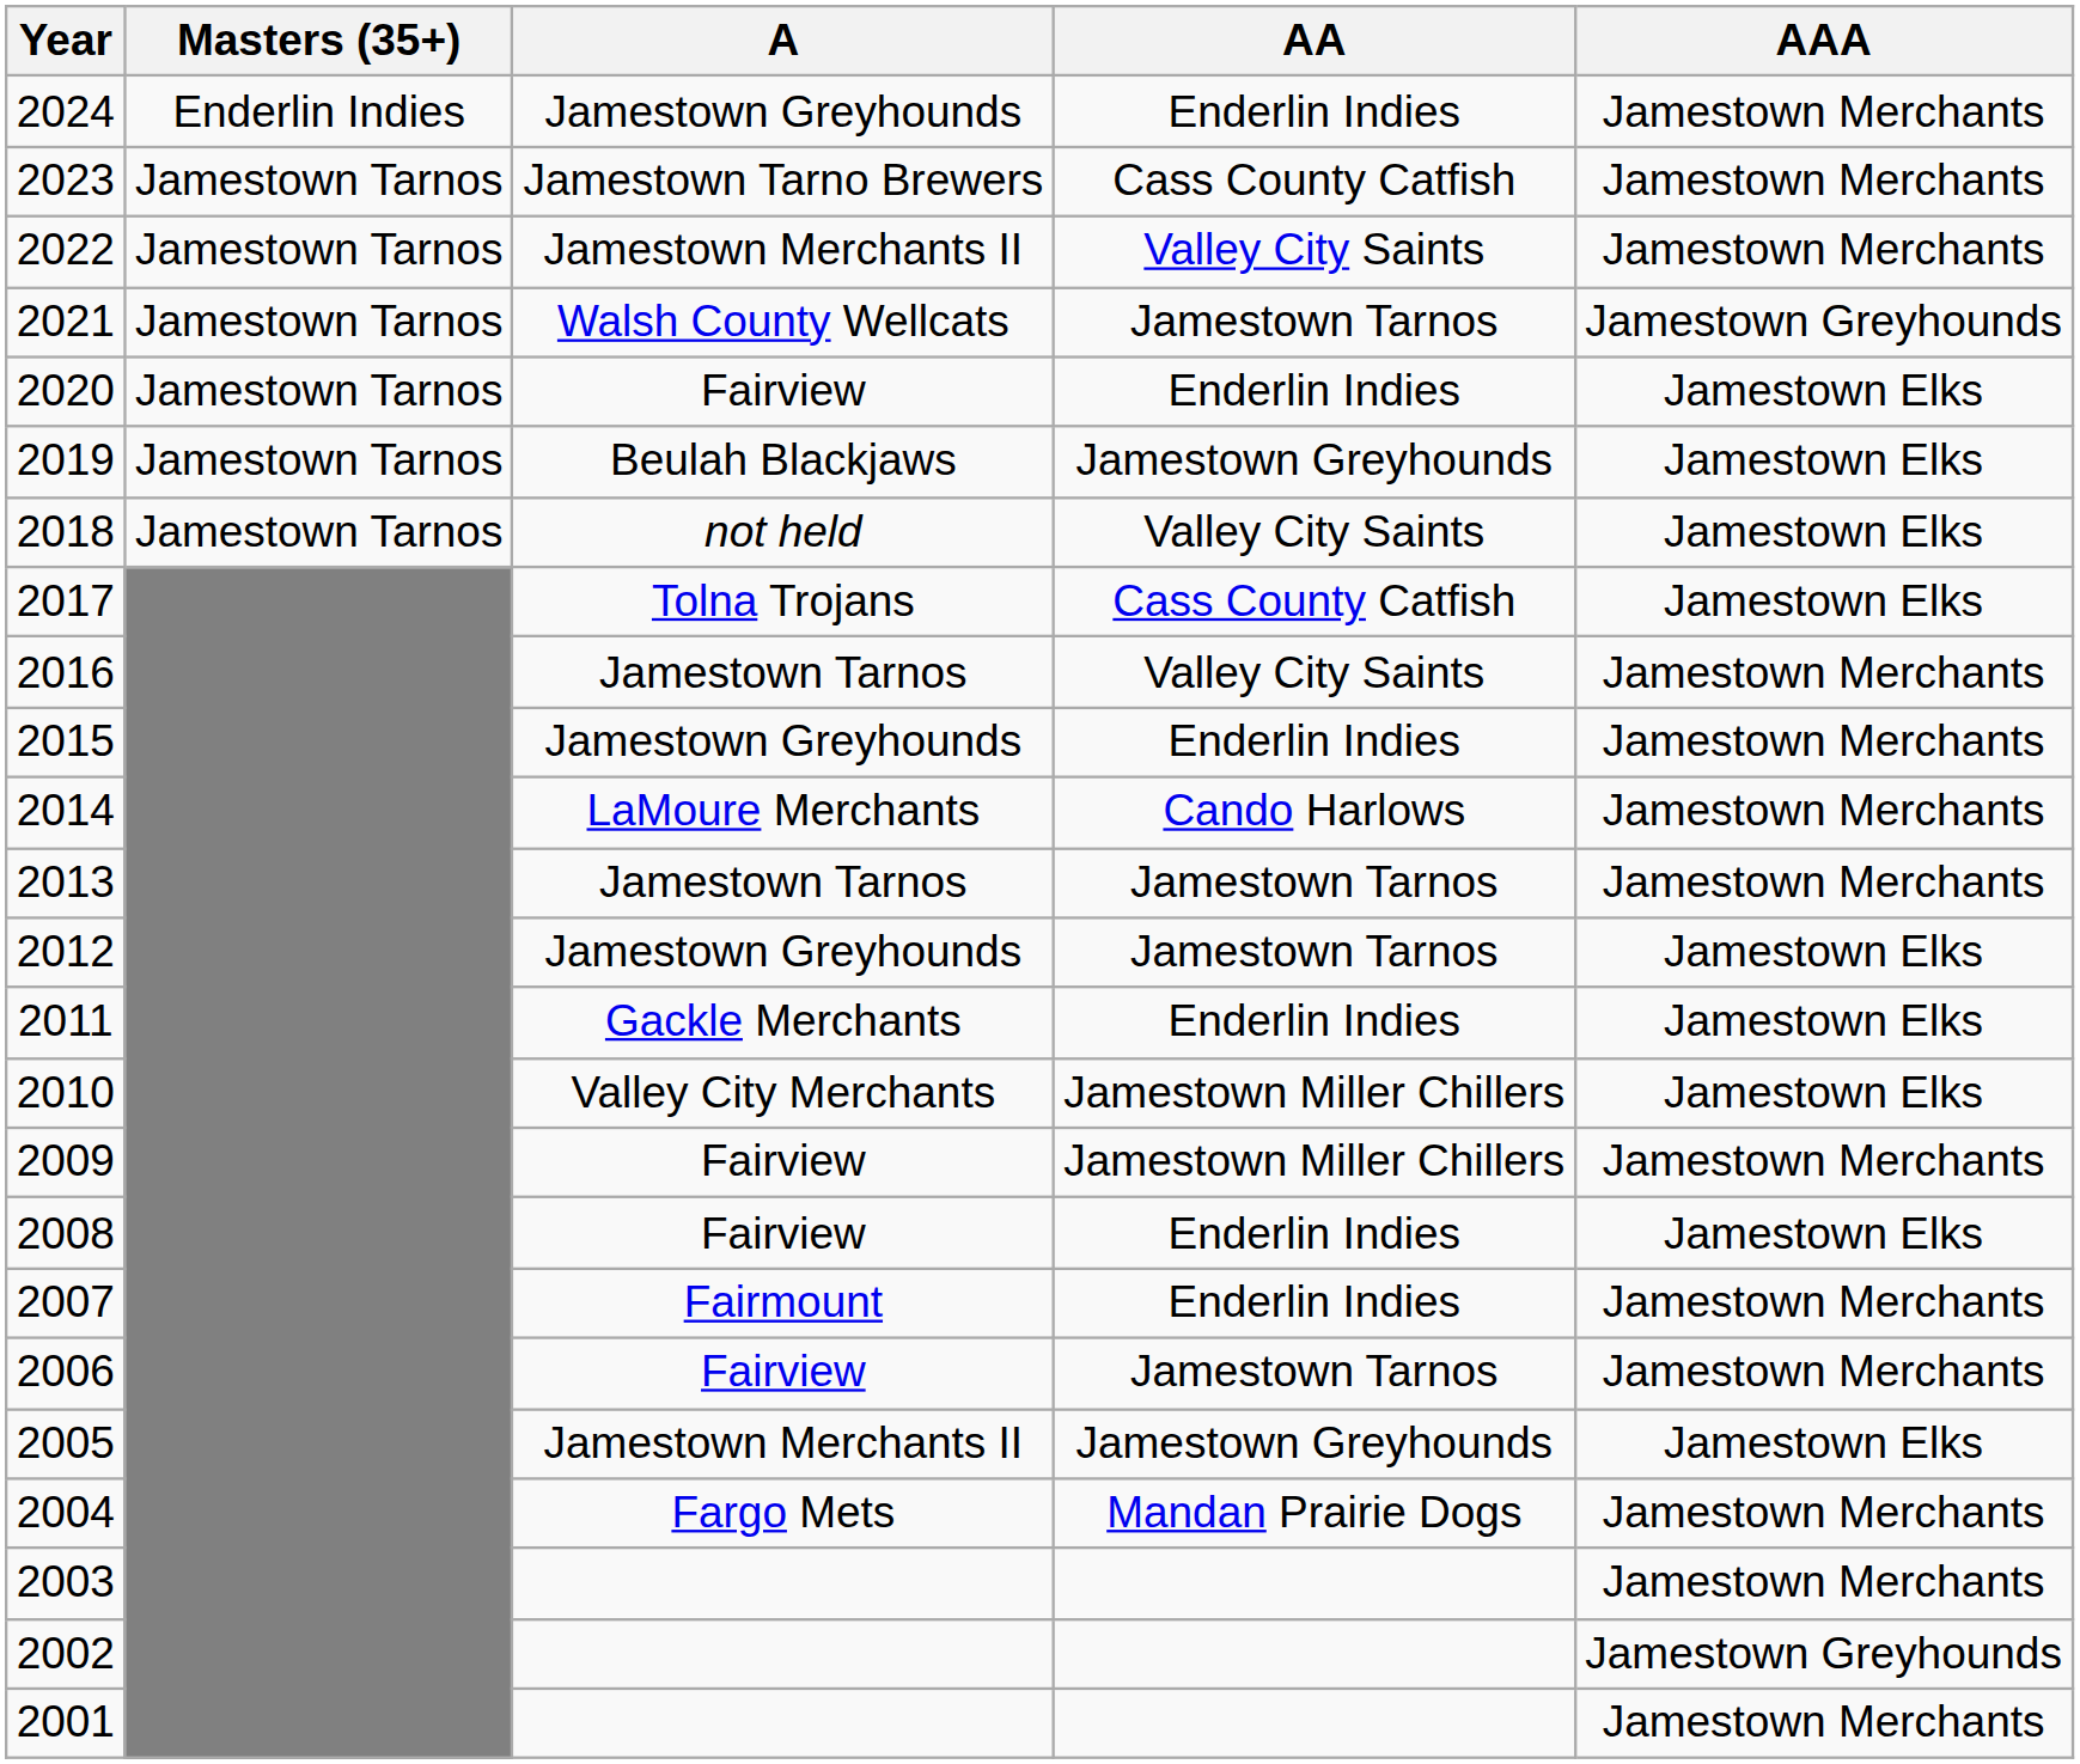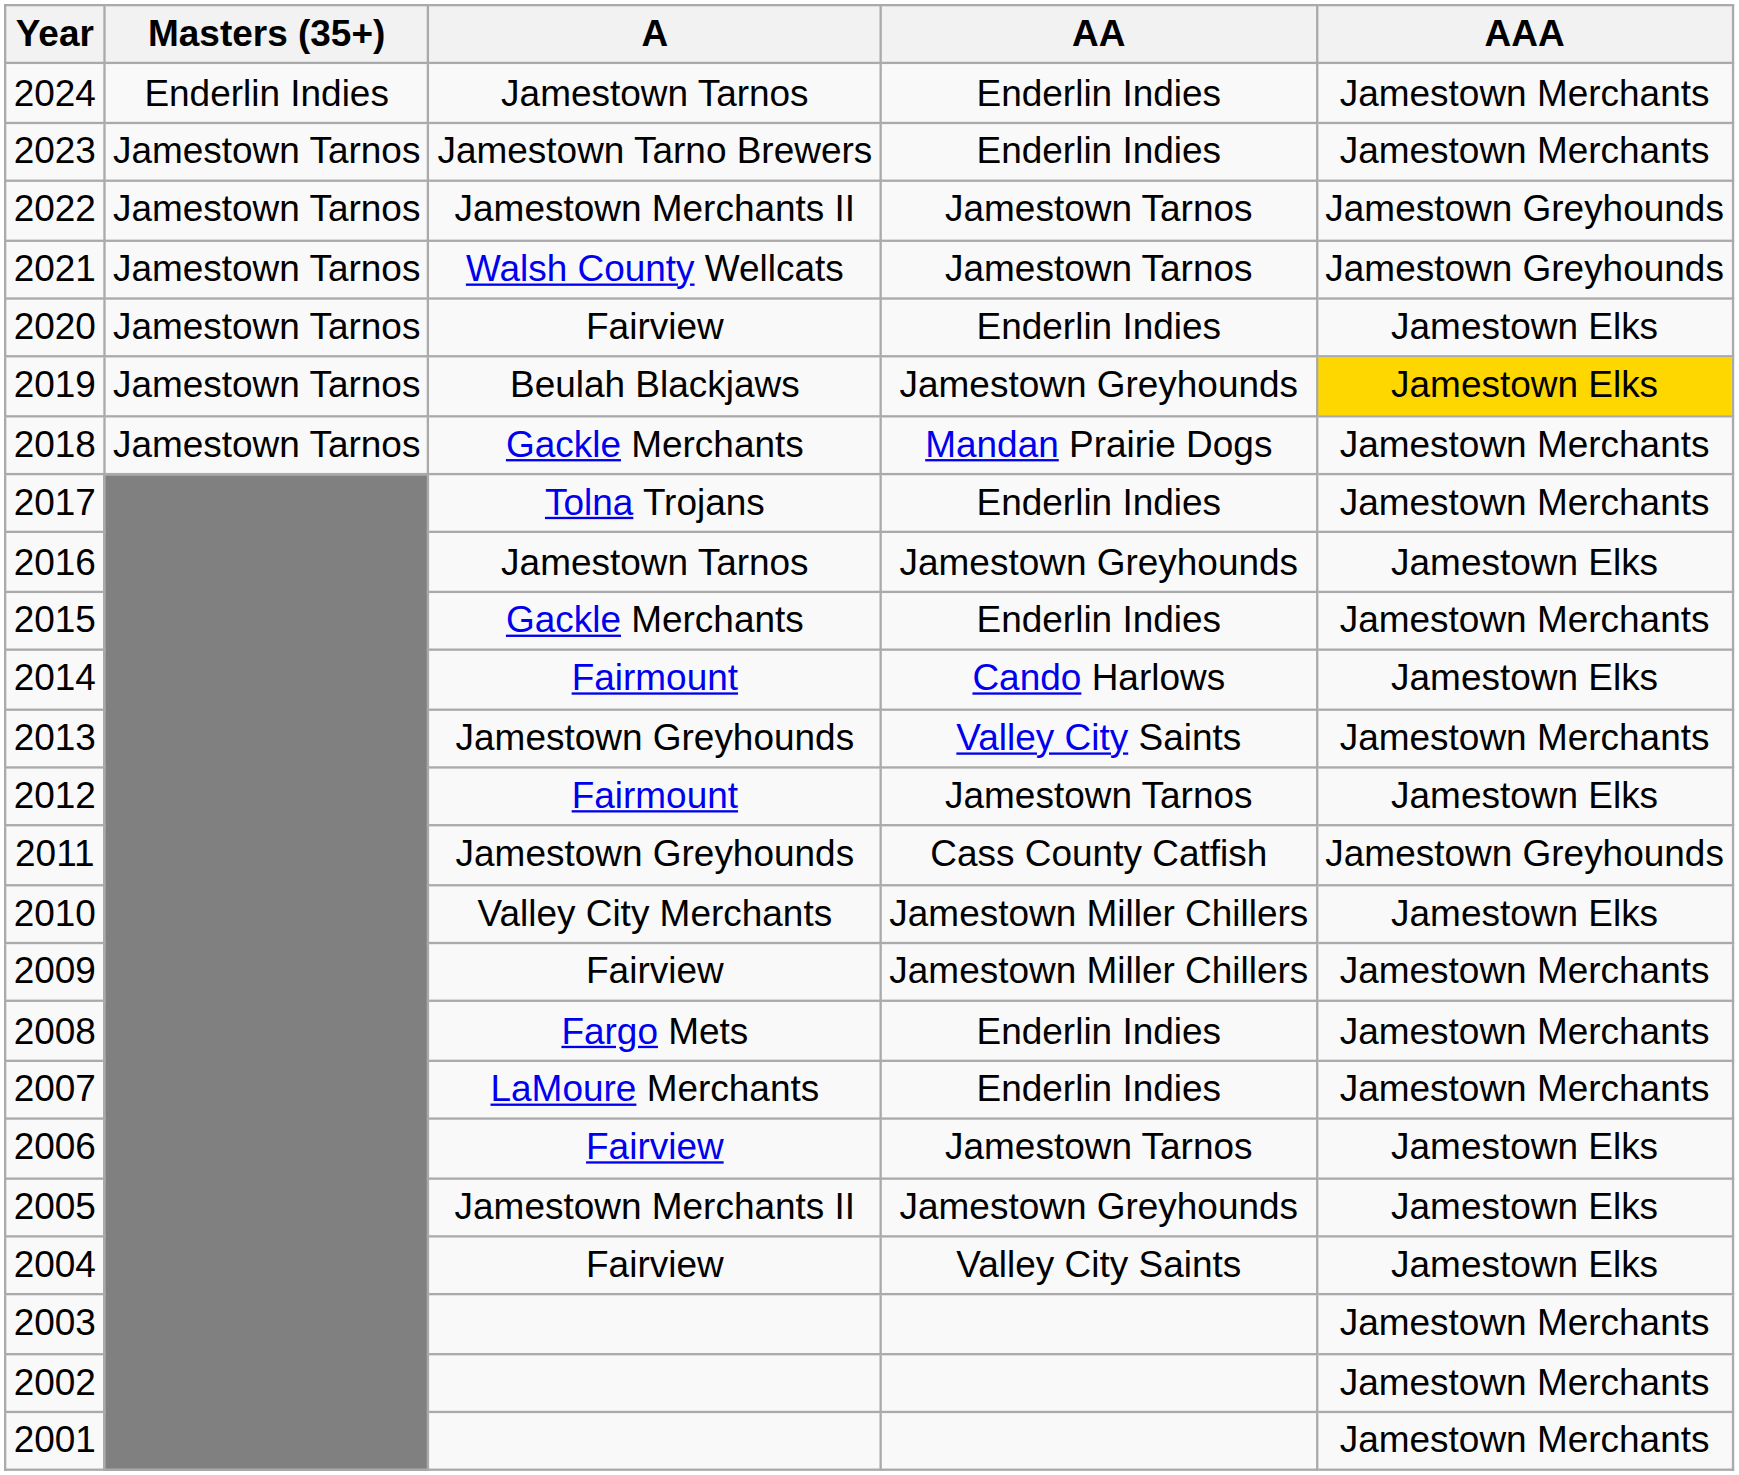2024 | A: Jamestown Greyhounds -> Jamestown Tarnos
2023 | AA: Cass County Catfish -> Enderlin Indies
2022 | AA: Valley City Saints -> Jamestown Tarnos
2022 | AAA: Jamestown Merchants -> Jamestown Greyhounds
2019 | AAA: no background -> gold background
2018 | A: not held -> Gackle Merchants
2018 | AA: Valley City Saints -> Mandan Prairie Dogs
2018 | AAA: Jamestown Elks -> Jamestown Merchants
2017 | AA: Cass County Catfish -> Enderlin Indies
2017 | AAA: Jamestown Elks -> Jamestown Merchants
2016 | AA: Valley City Saints -> Jamestown Greyhounds
2016 | AAA: Jamestown Merchants -> Jamestown Elks
2015 | A: Jamestown Greyhounds -> Gackle Merchants
2014 | A: LaMoure Merchants -> Fairmount
2014 | AAA: Jamestown Merchants -> Jamestown Elks
2013 | A: Jamestown Tarnos -> Jamestown Greyhounds
2013 | AA: Jamestown Tarnos -> Valley City Saints
2012 | A: Jamestown Greyhounds -> Fairmount
2011 | A: Gackle Merchants -> Jamestown Greyhounds
2011 | AA: Enderlin Indies -> Cass County Catfish
2011 | AAA: Jamestown Elks -> Jamestown Greyhounds
2008 | A: Fairview -> Fargo Mets
2008 | AAA: Jamestown Elks -> Jamestown Merchants
2007 | A: Fairmount -> LaMoure Merchants
2006 | AAA: Jamestown Merchants -> Jamestown Elks
2004 | A: Fargo Mets -> Fairview
2004 | AA: Mandan Prairie Dogs -> Valley City Saints
2004 | AAA: Jamestown Merchants -> Jamestown Elks
2002 | AAA: Jamestown Greyhounds -> Jamestown Merchants
